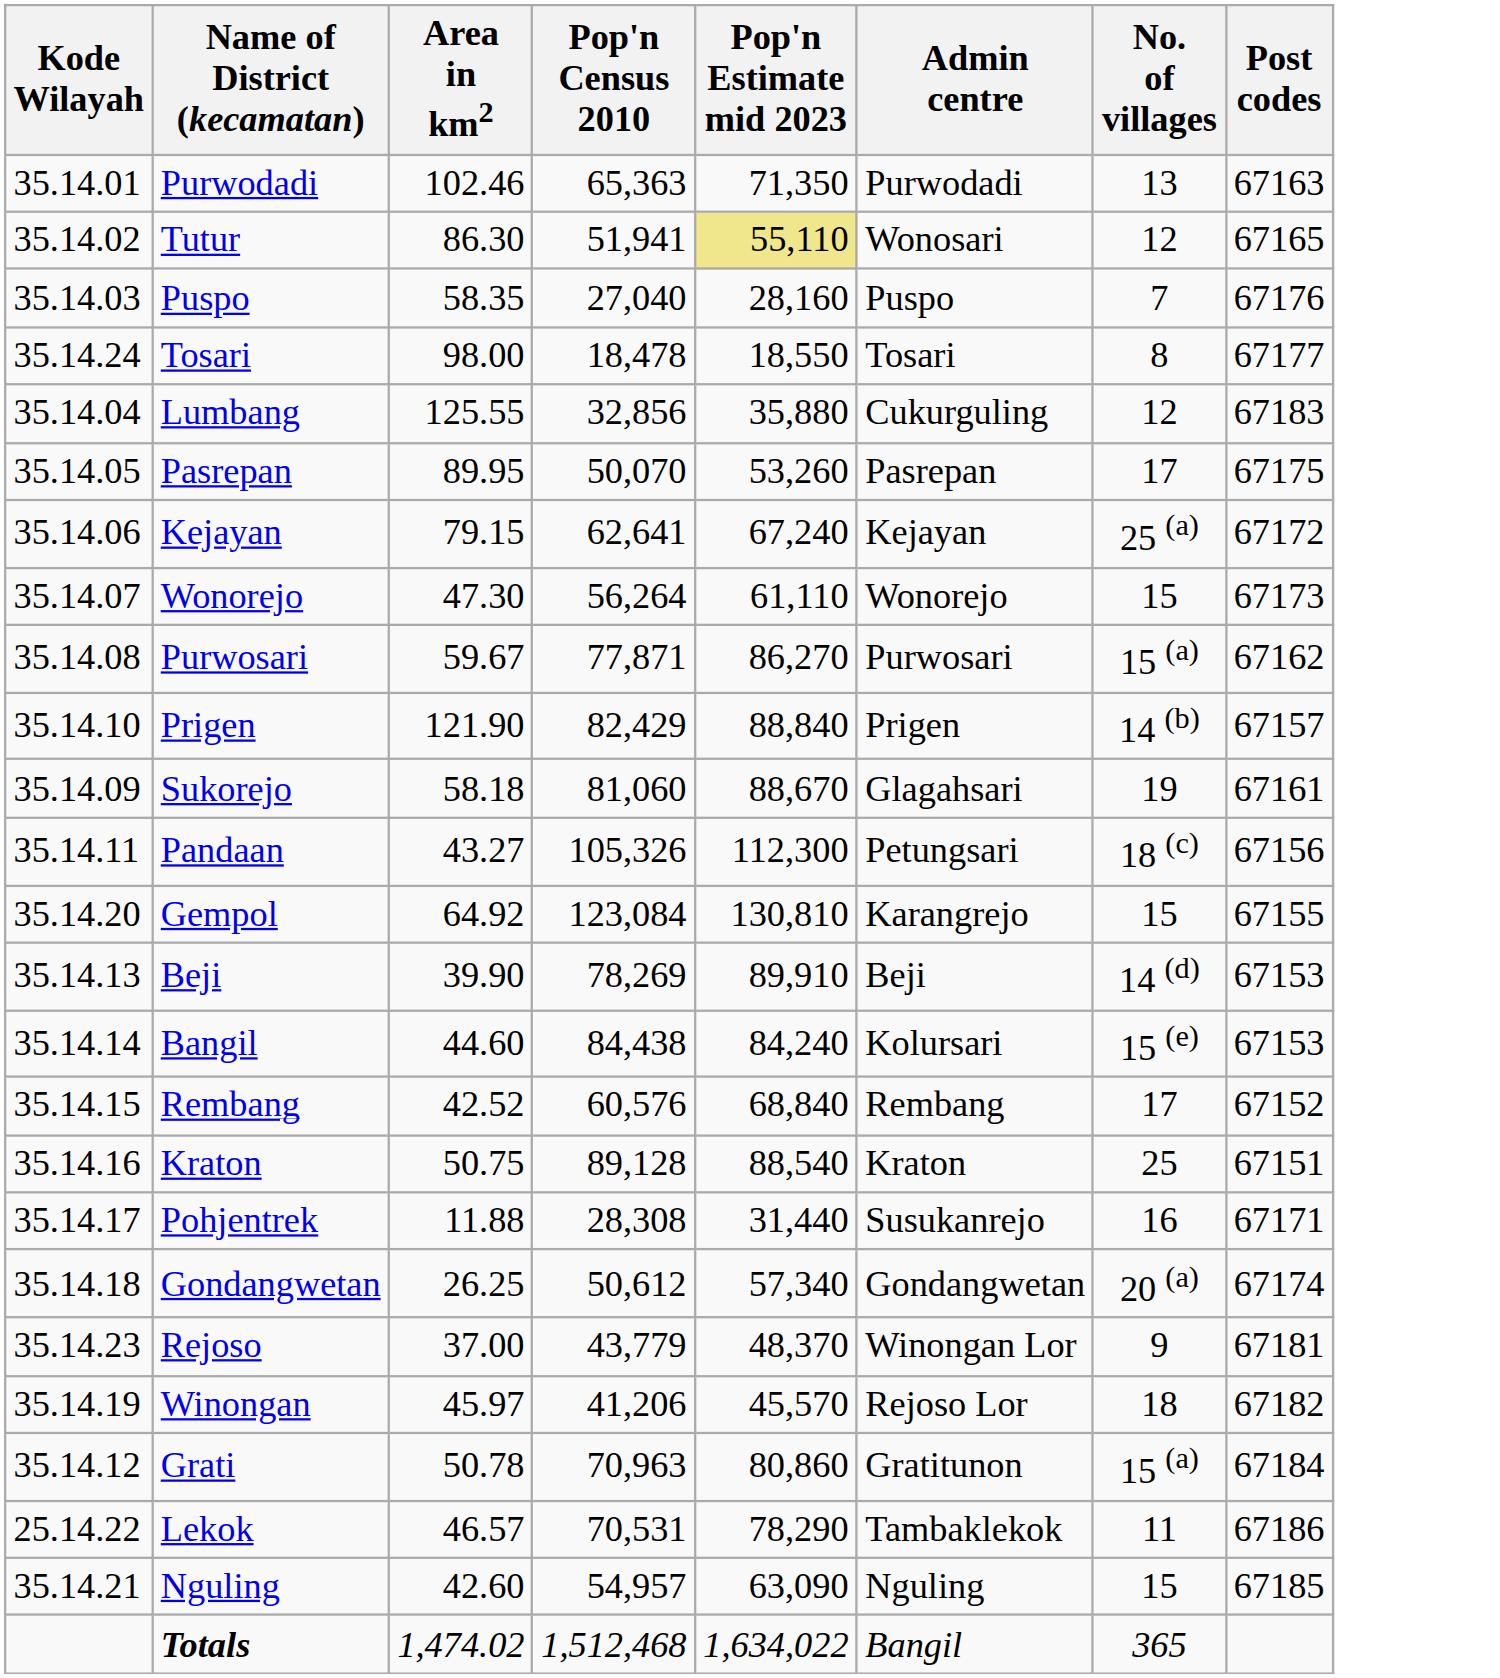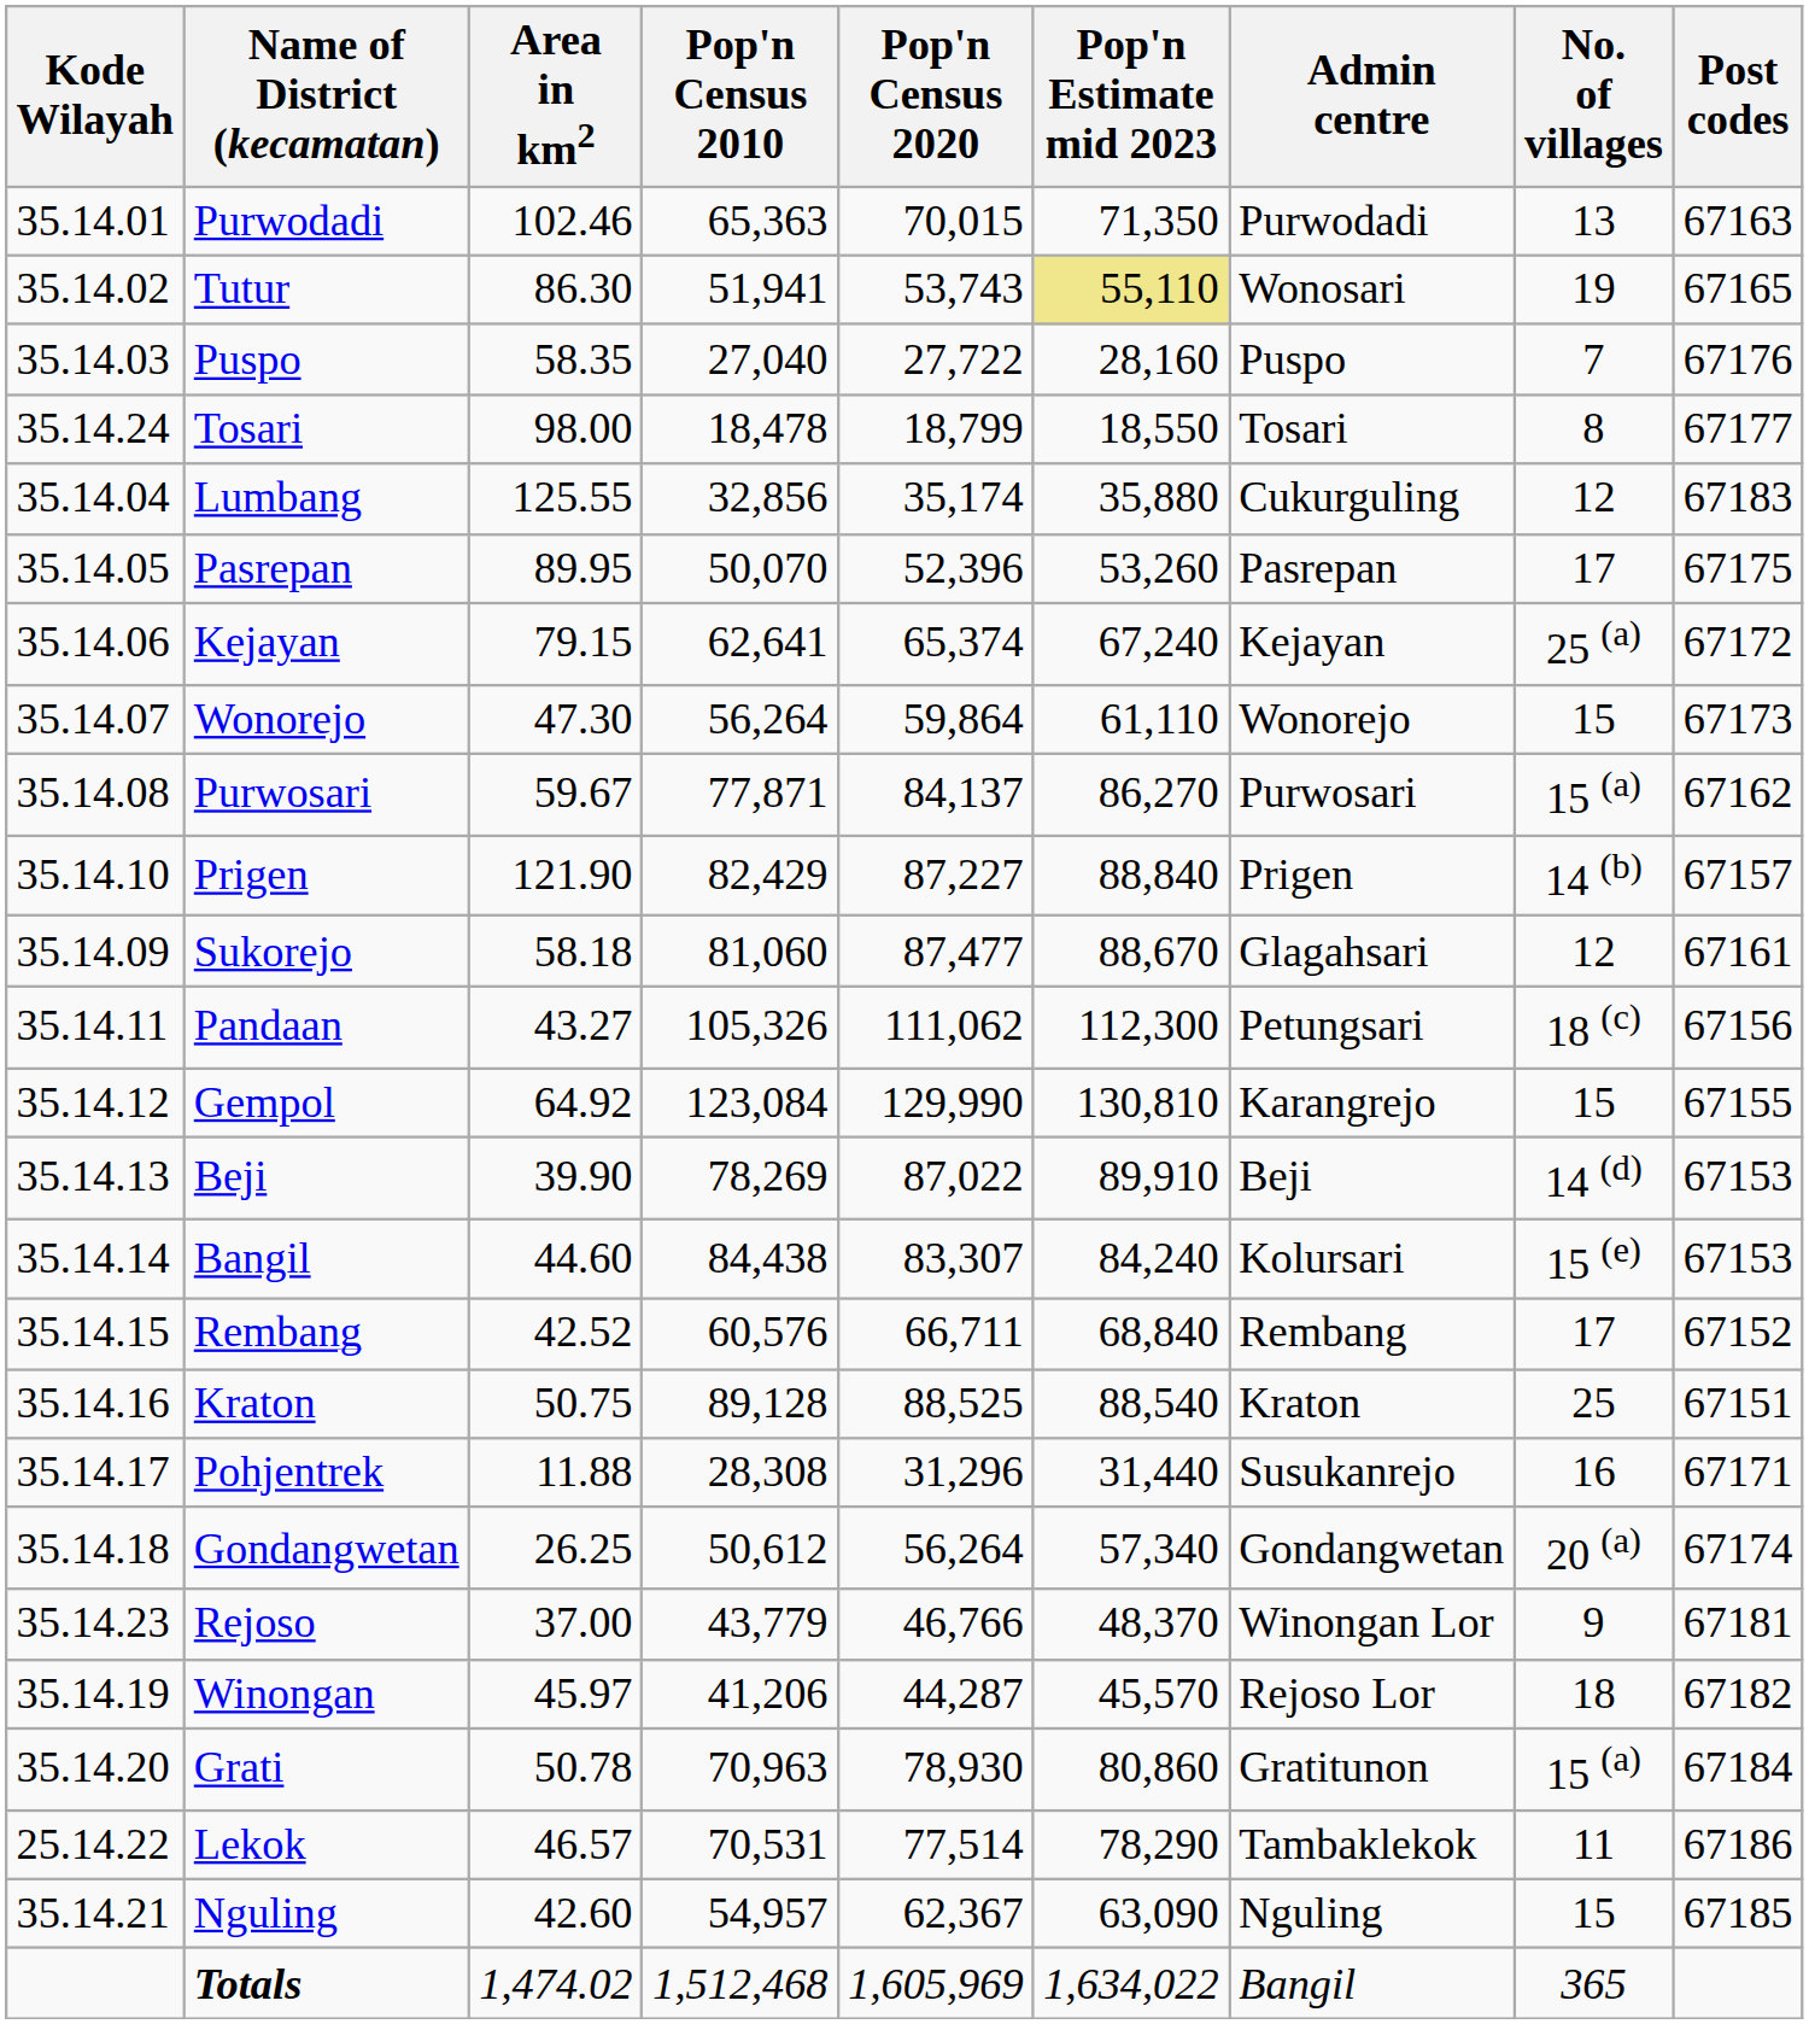+ column: Pop'n Census 2020 | 70,015 | 53,743 | 27,722 | 18,799 | 35,174 | 52,396 | 65,374 | 59,864 | 84,137 | 87,227 | 87,477 | 111,062 | 129,990 | 87,022 | 83,307 | 66,711 | 88,525 | 31,296 | 56,264 | 46,766 | 44,287 | 78,930 | 77,514 | 62,367 | 1,605,969
Tutur | No. of villages: 12 -> 19
Sukorejo | No. of villages: 19 -> 12
Gempol | Kode Wilayah: 35.14.20 -> 35.14.12
Grati | Kode Wilayah: 35.14.12 -> 35.14.20
